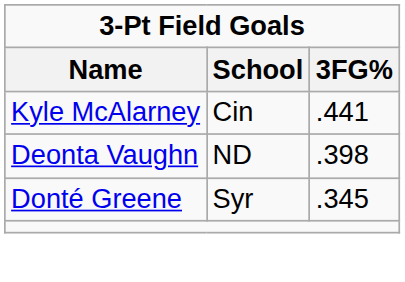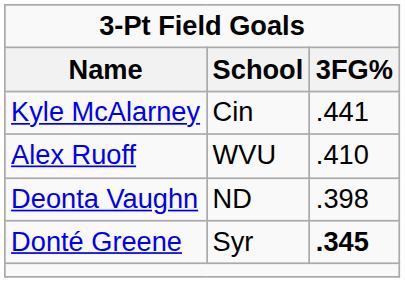+ row: Alex Ruoff | WVU | .410
Donté Greene | 3FG%: normal -> bold
